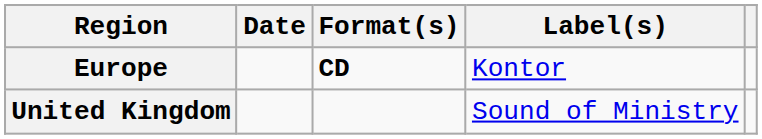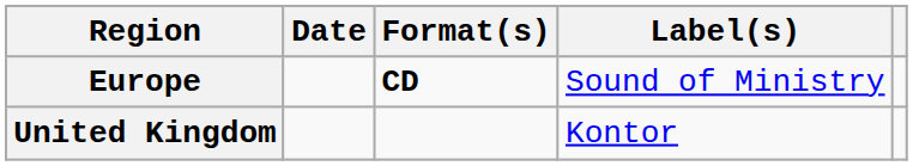Europe | Label(s): Kontor -> Sound of Ministry
United Kingdom | Label(s): Sound of Ministry -> Kontor
